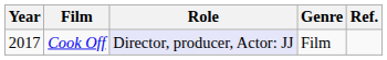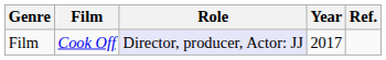columns swapped: Year <-> Genre
